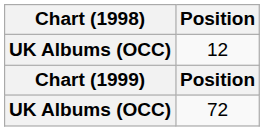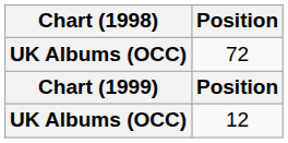rows swapped: 12 <-> 72
